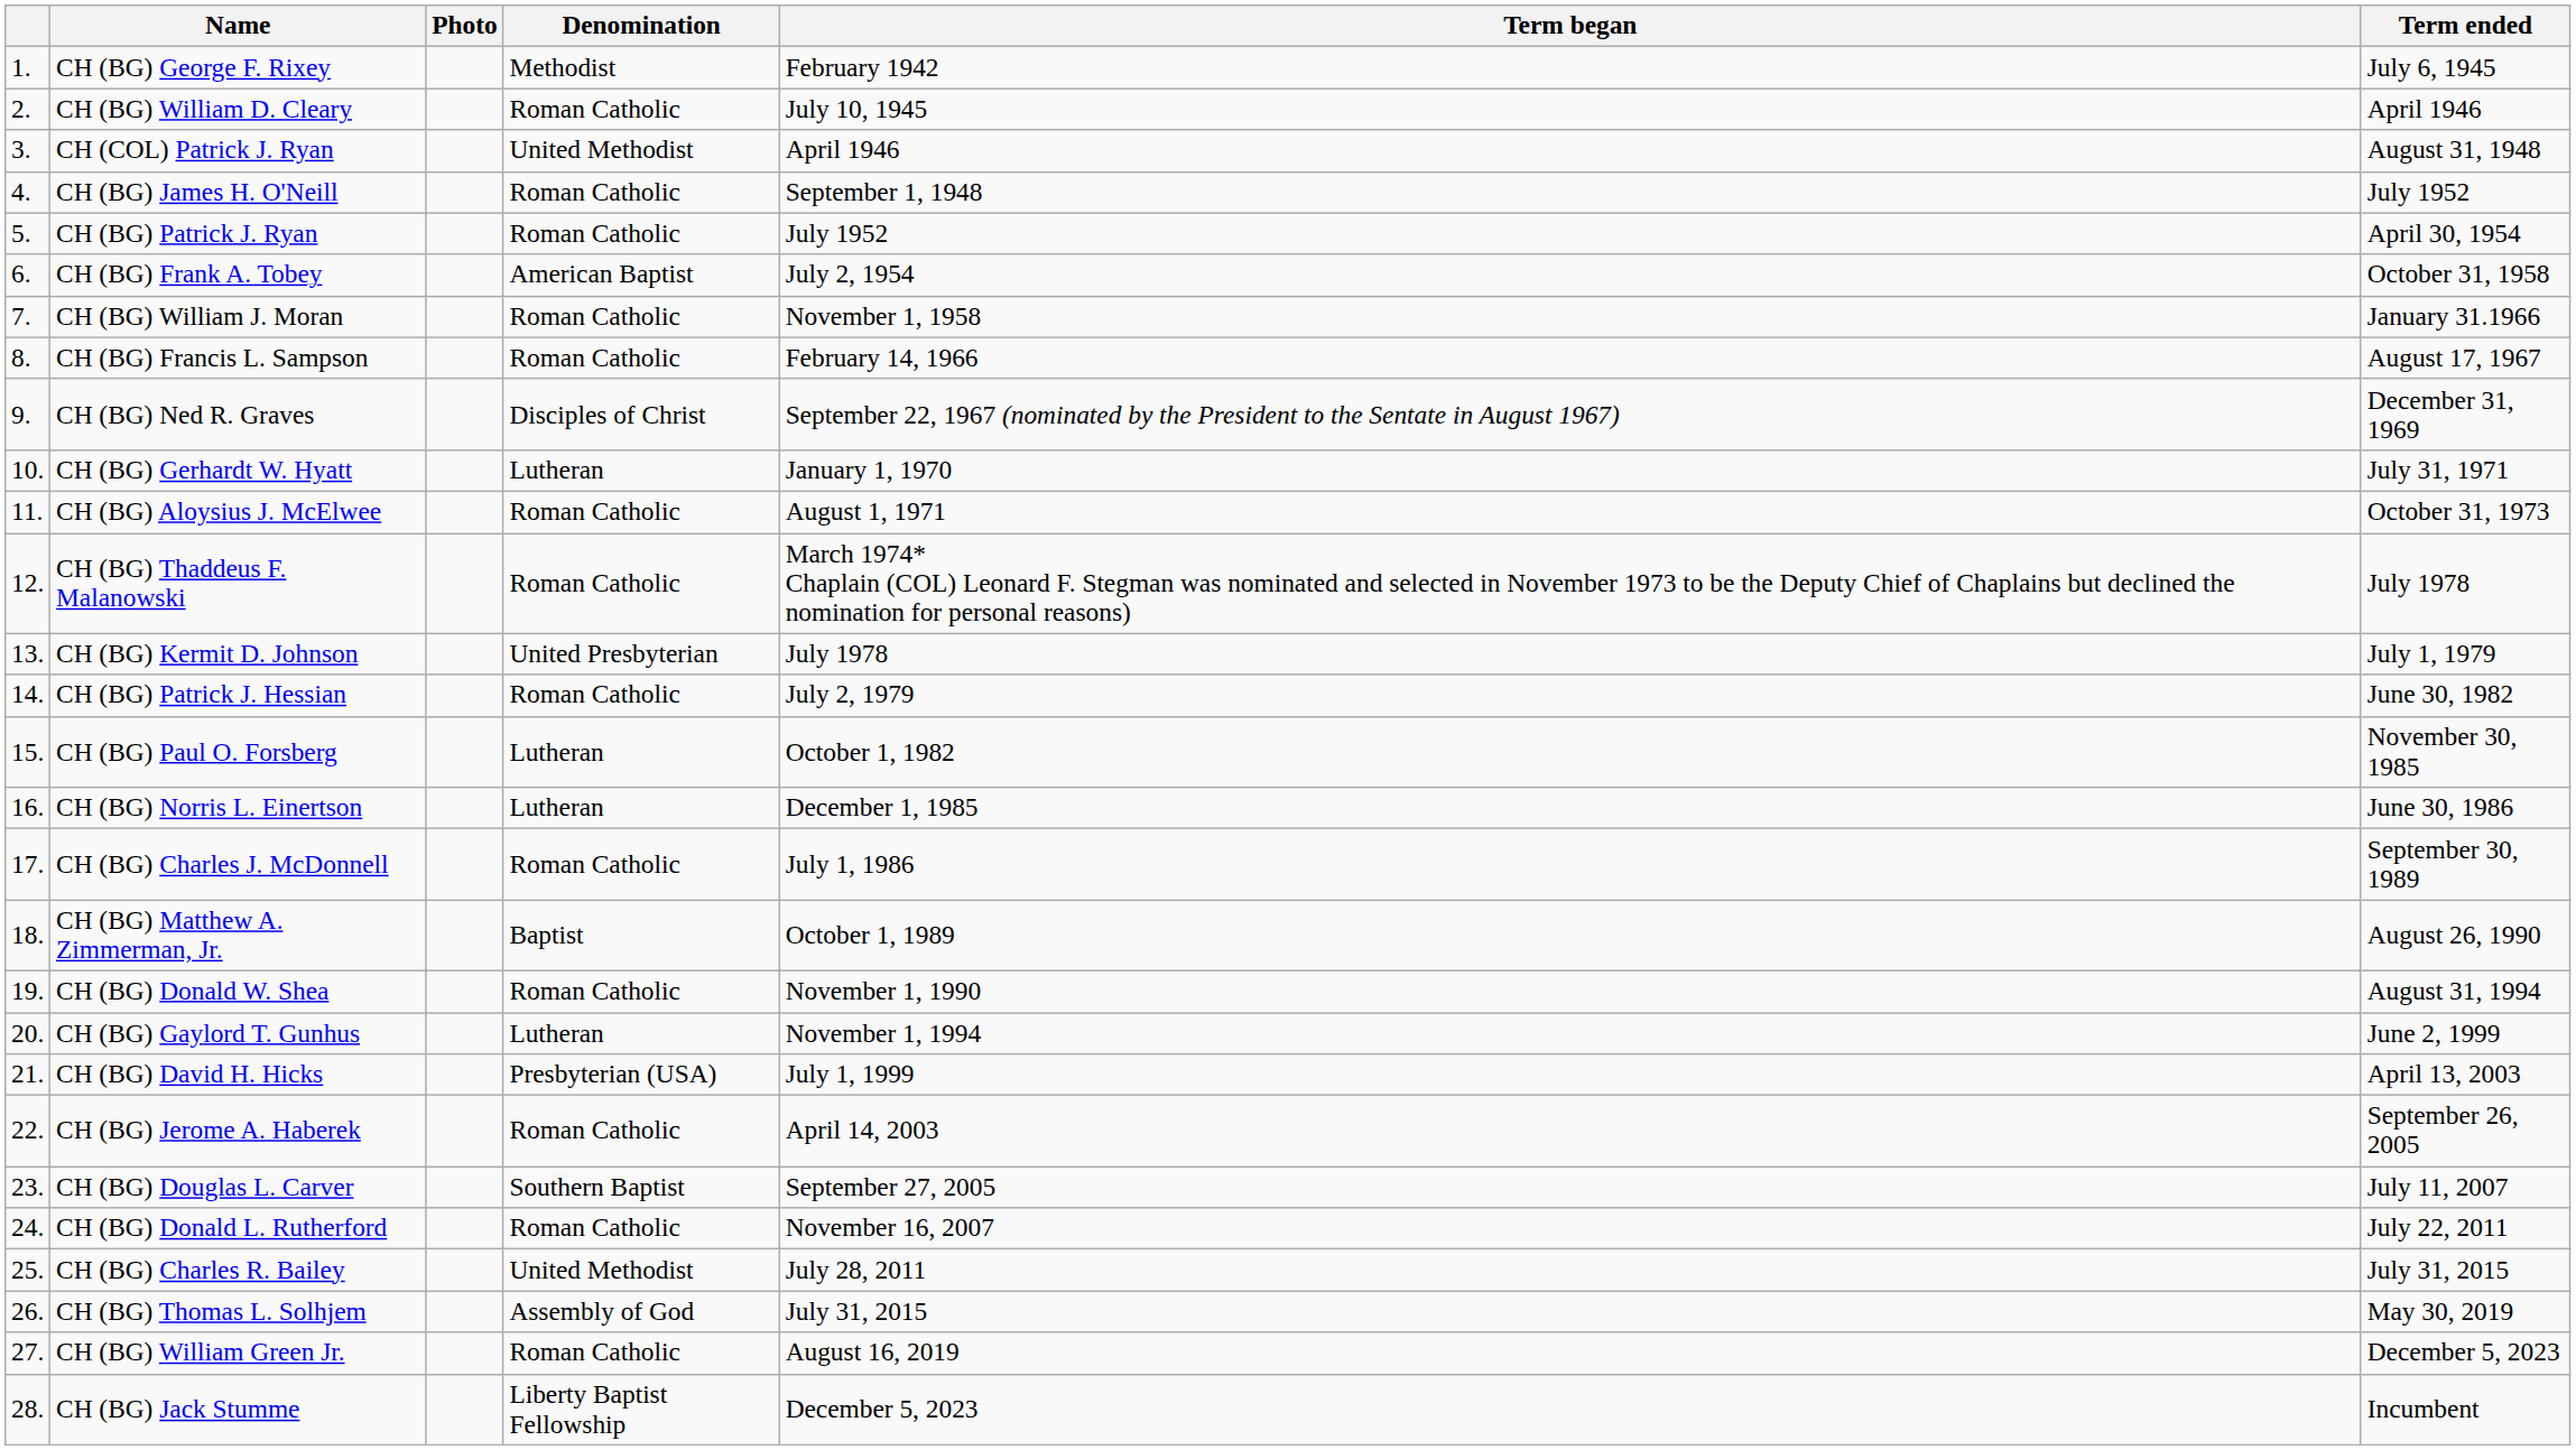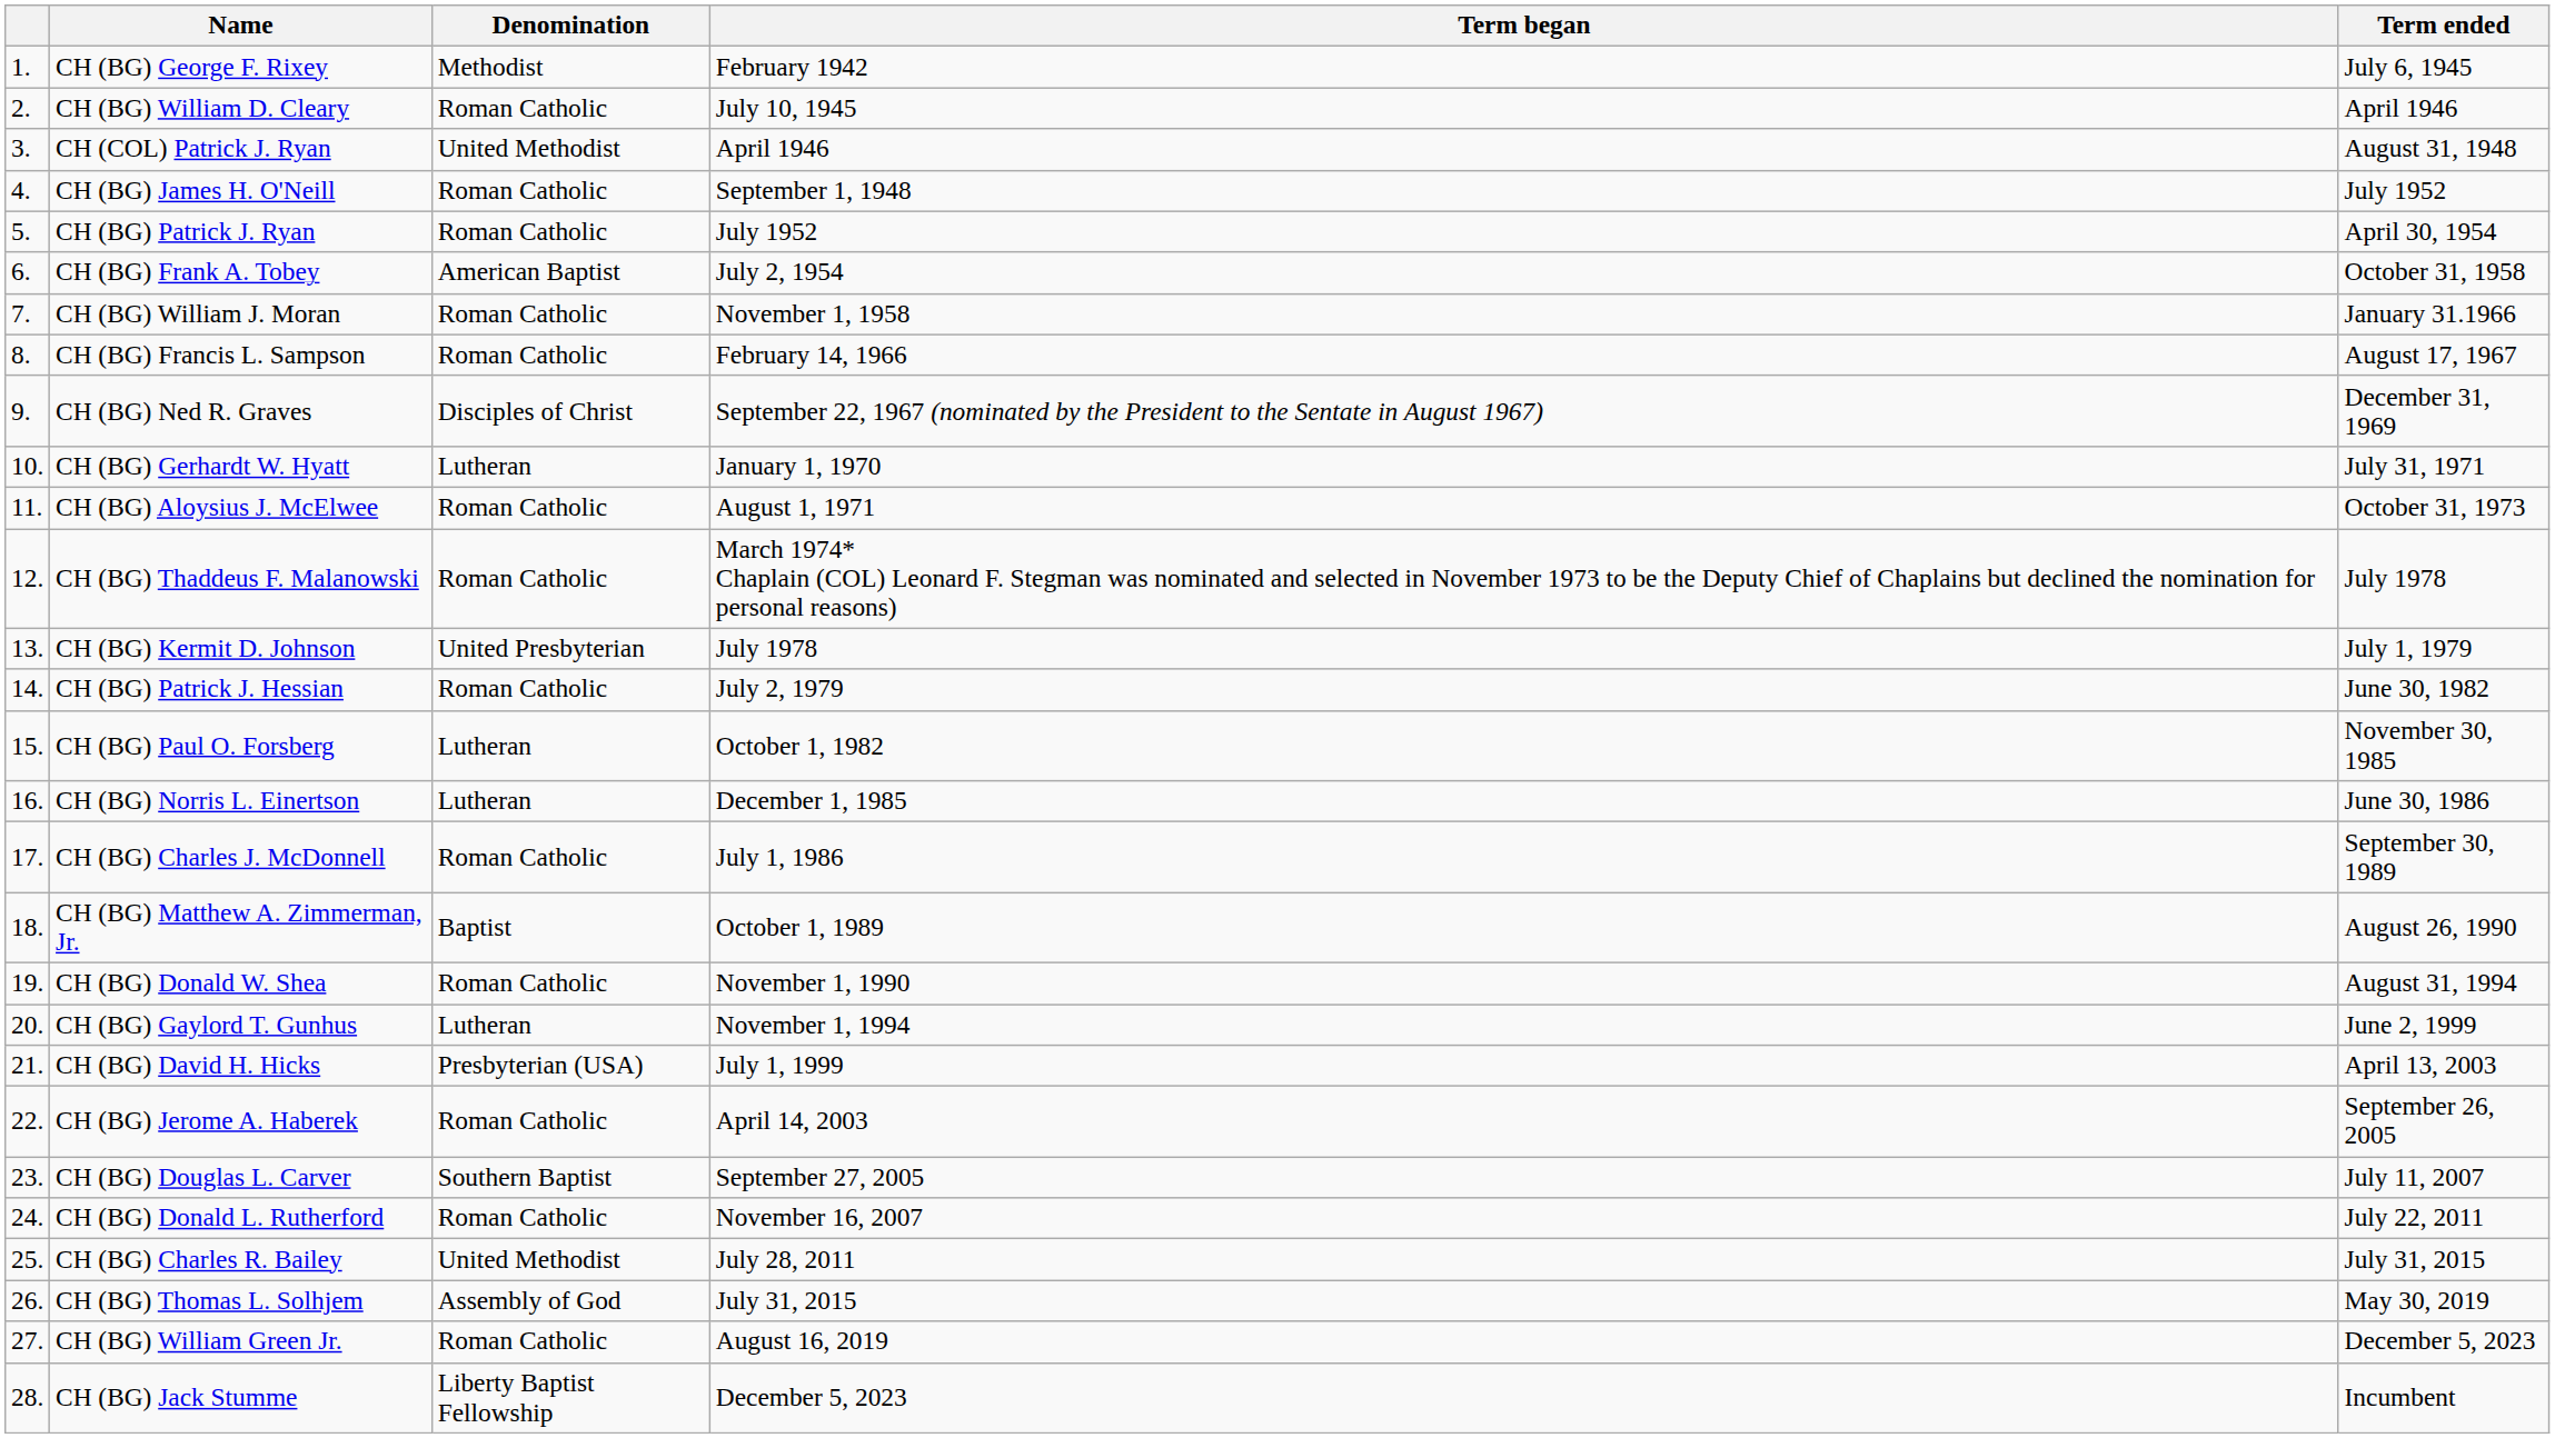- column: Photo
